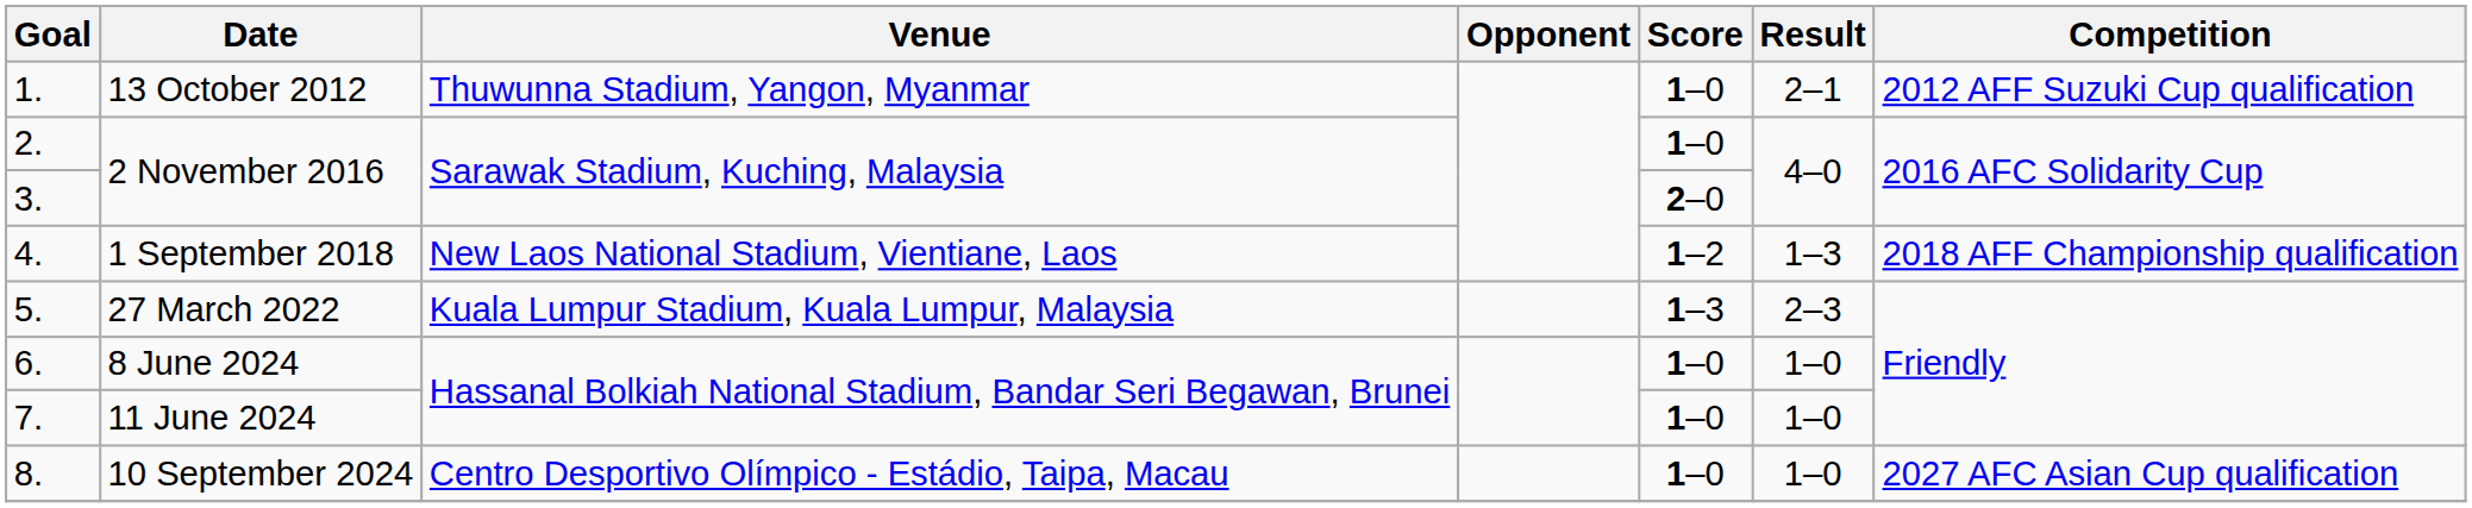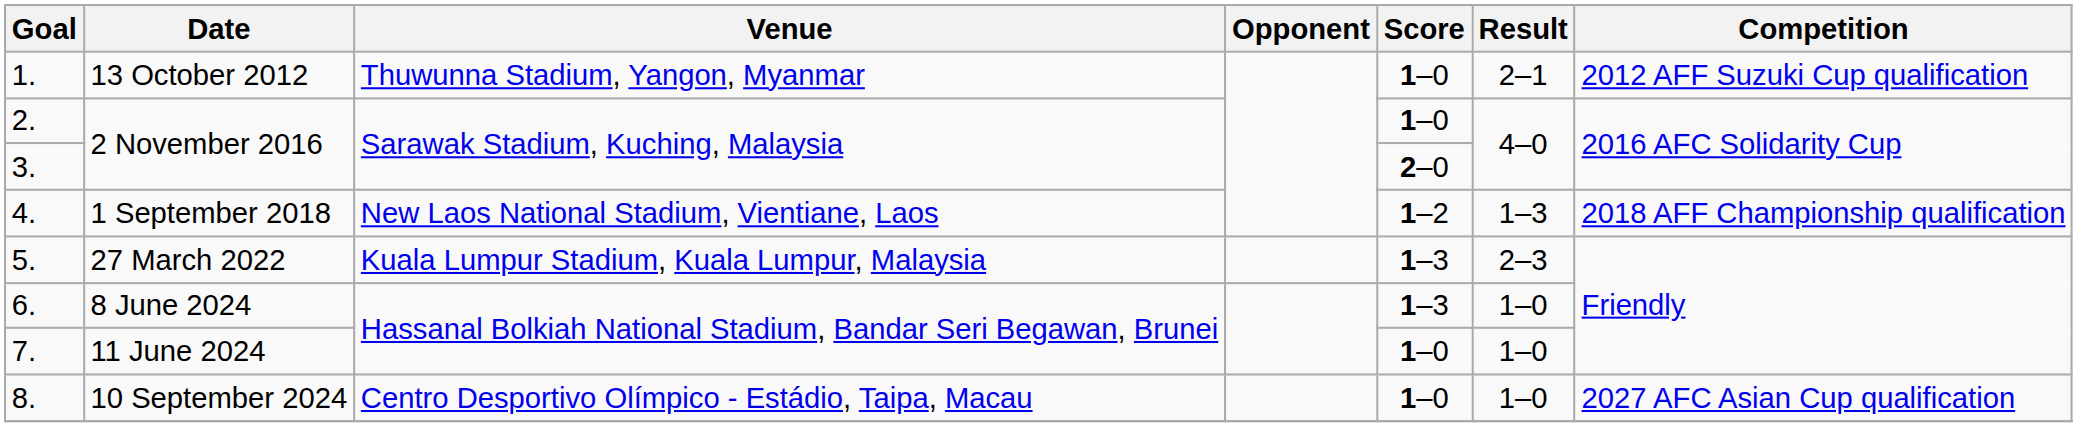6. | Score: 1–0 -> 1–3
